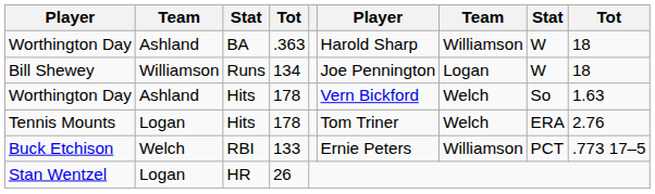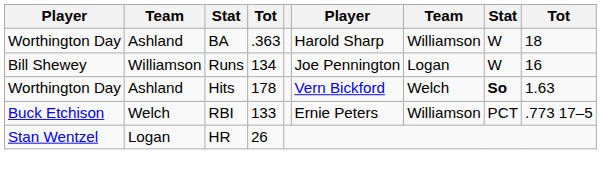Bill Shewey | column 9: 18 -> 16
Worthington Day / Hits | column 8: normal -> bold
- row: Tennis Mounts | Logan | Hits | 178 | Tom Triner | Welch | ERA | 2.76
